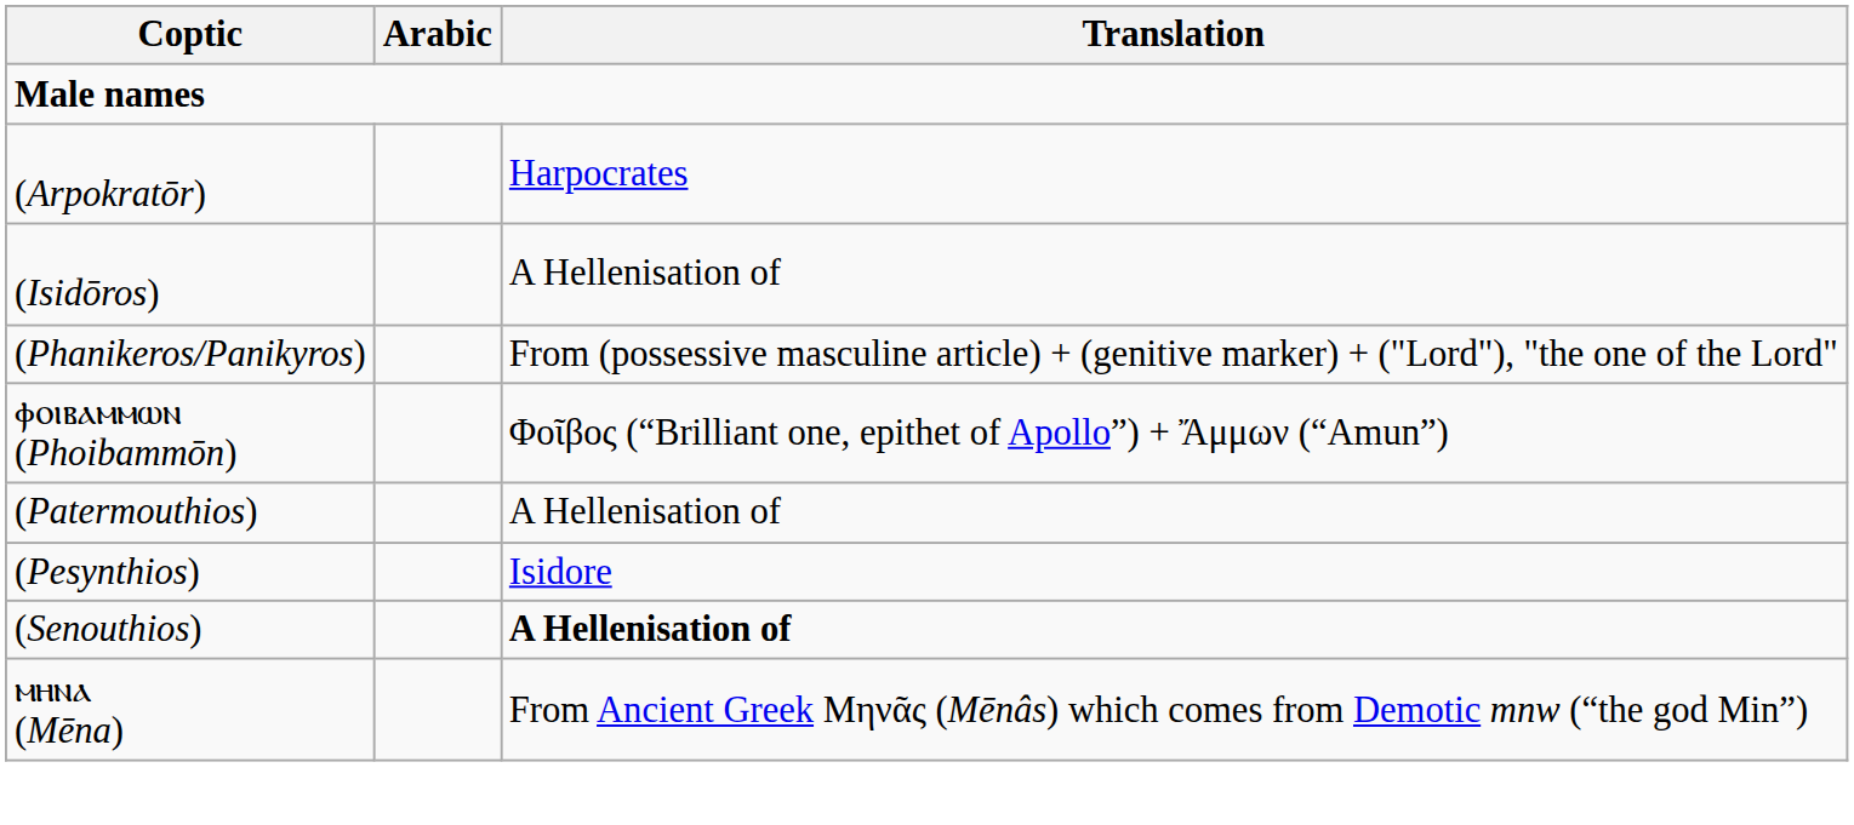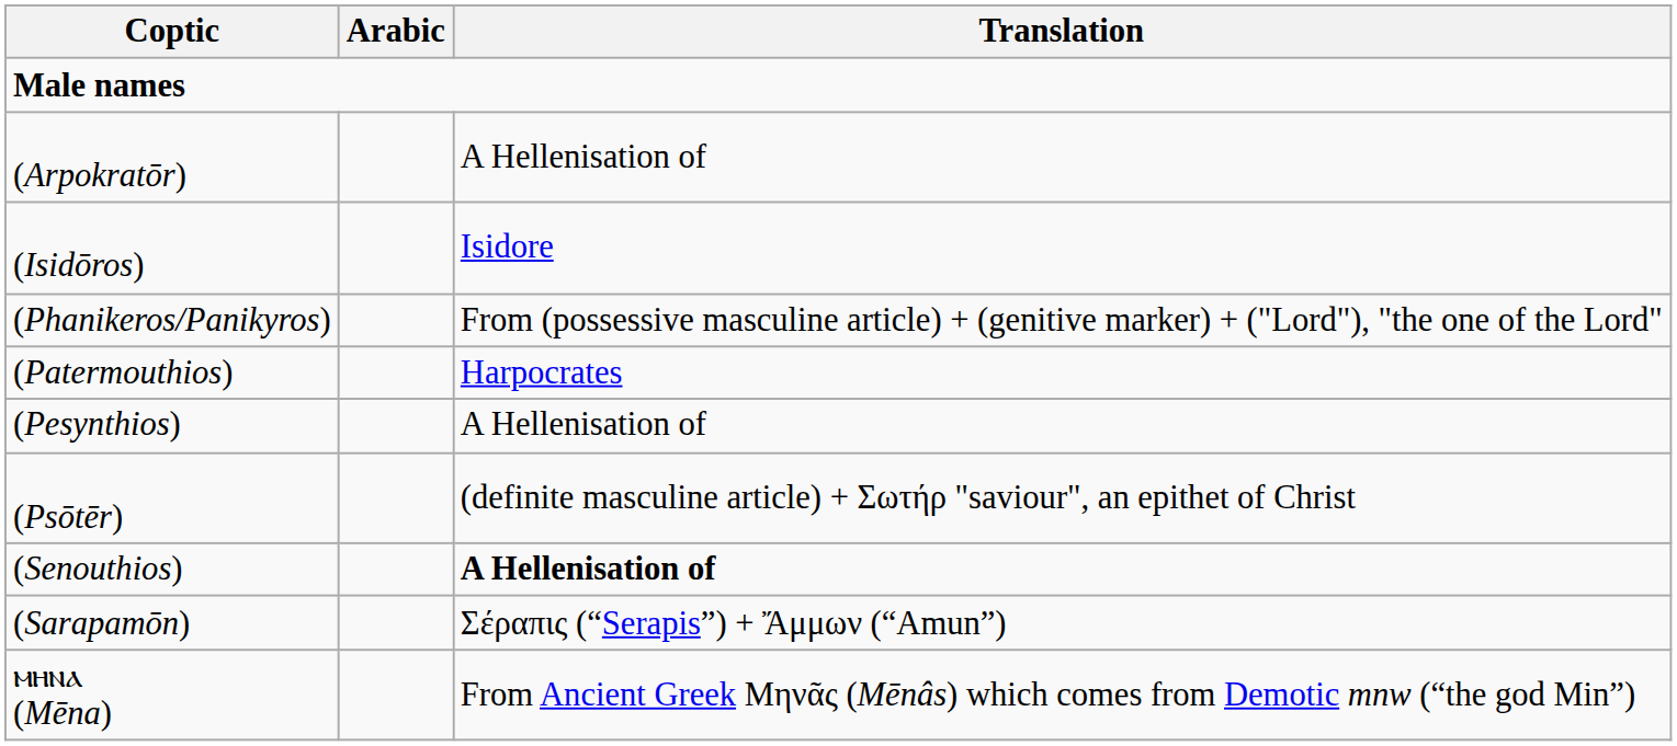(Arpokratōr) | Translation: Harpocrates -> A Hellenisation of
(Isidōros) | Translation: A Hellenisation of -> Isidore
- row: ⲫⲟⲓⲃⲁⲙⲙⲱⲛ (Phoibammōn) | Φοῖβος (“Brilliant one, epithet of Apollo”) + Ἄμμων (“Amun”)
(Patermouthios) | Translation: A Hellenisation of -> Harpocrates
(Pesynthios) | Translation: Isidore -> A Hellenisation of
+ row: (Psōtēr) | (definite masculine article) + Σωτήρ "saviour", an epithet of Christ
+ row: (Sarapamōn) | Σέραπις (“Serapis”) + Ἄμμων (“Amun”)
